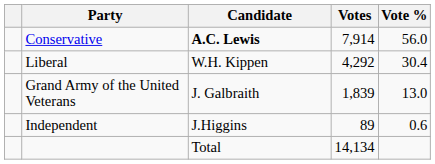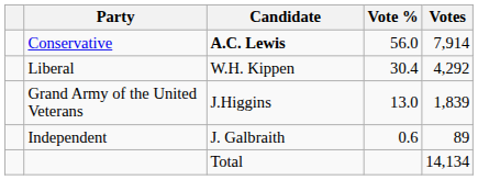columns swapped: Votes <-> Vote %
Grand Army of the United Veterans | Candidate: J. Galbraith -> J.Higgins
Independent | Candidate: J.Higgins -> J. Galbraith
